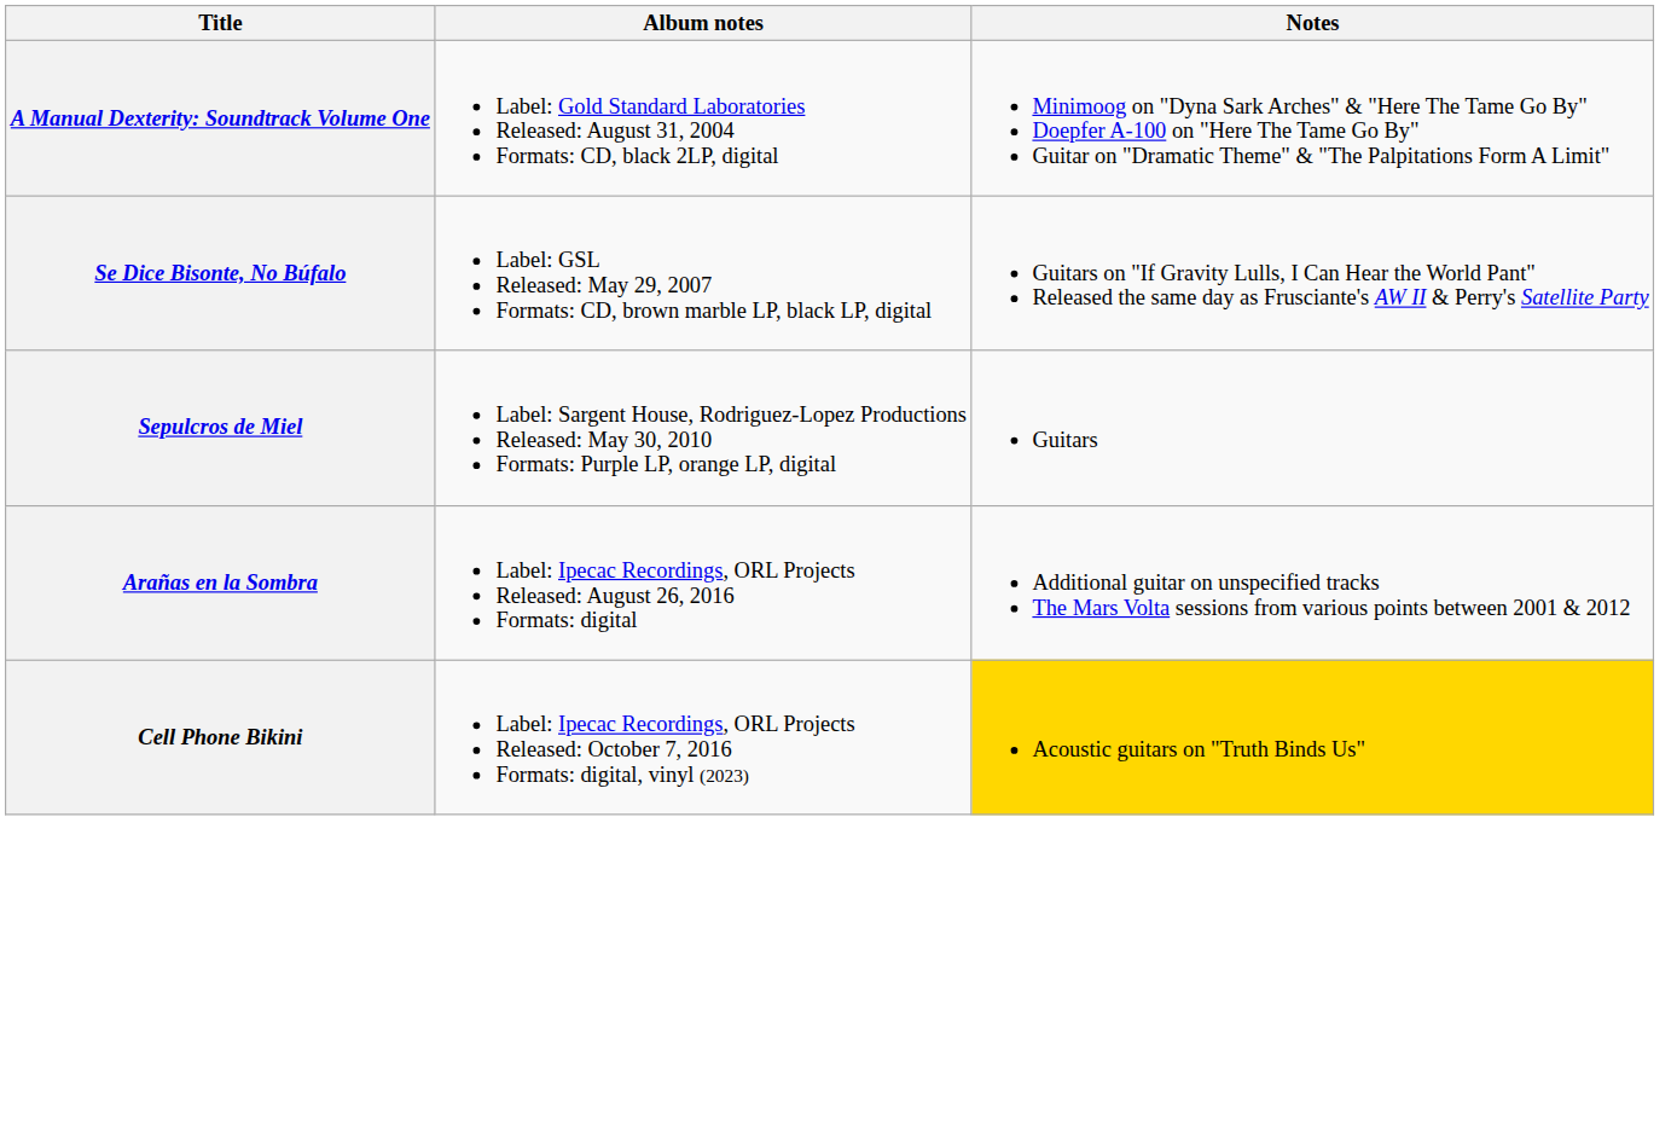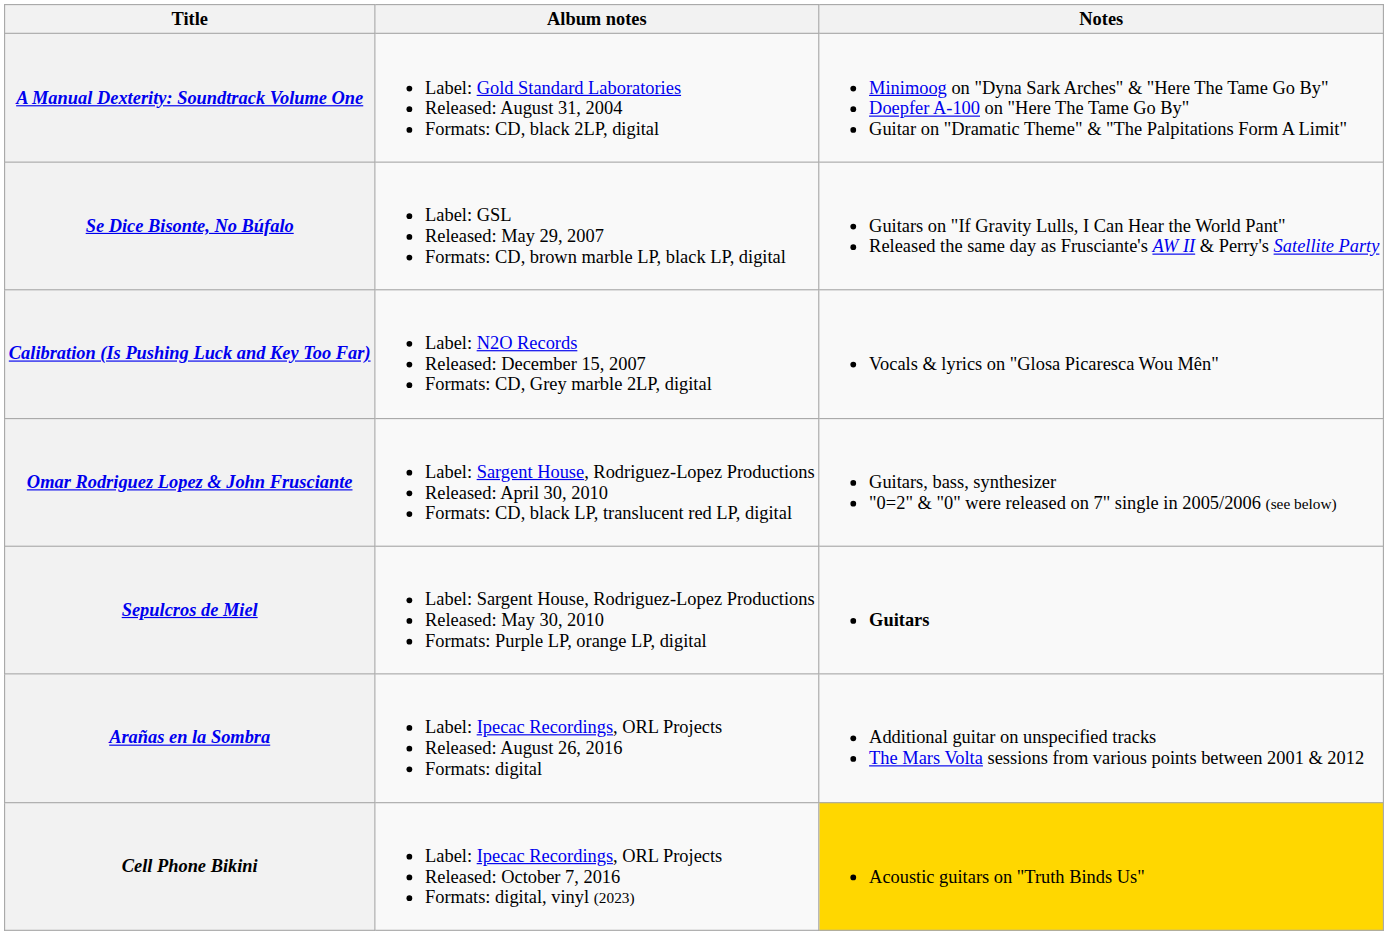+ row: Calibration (Is Pushing Luck and Key Too Far) | Label: N2O Records Released: December 15, 2007 Formats: CD, Grey marble 2LP, digital | Vocals & lyrics on "Glosa Picaresca Wou Mên"
+ row: Omar Rodriguez Lopez & John Frusciante | Label: Sargent House, Rodriguez-Lopez Productions Released: April 30, 2010 Formats: CD, black LP, translucent red LP, digital | Guitars, bass, synthesizer "0=2" & "0" were released on 7" single in 2005/2006 (see below)
Sepulcros de Miel | Notes: normal -> bold
